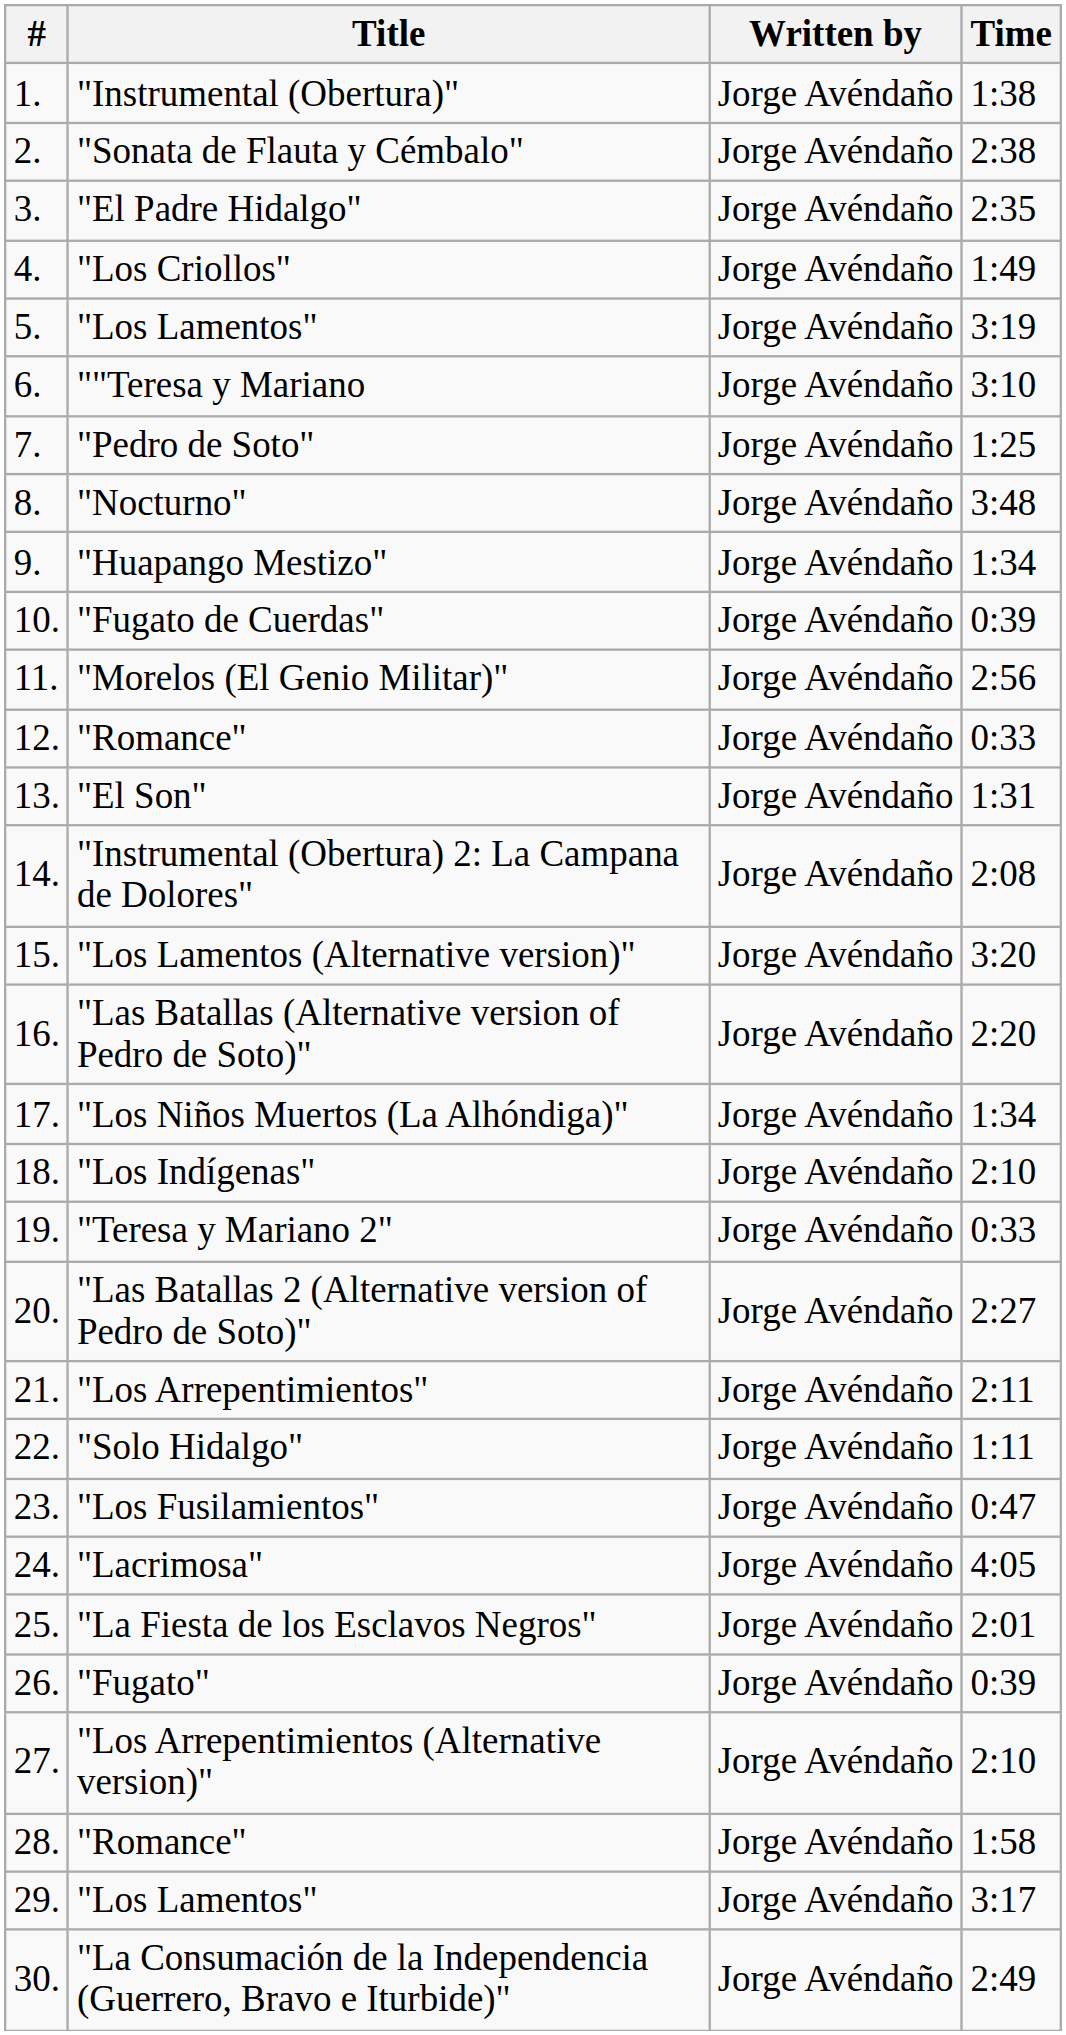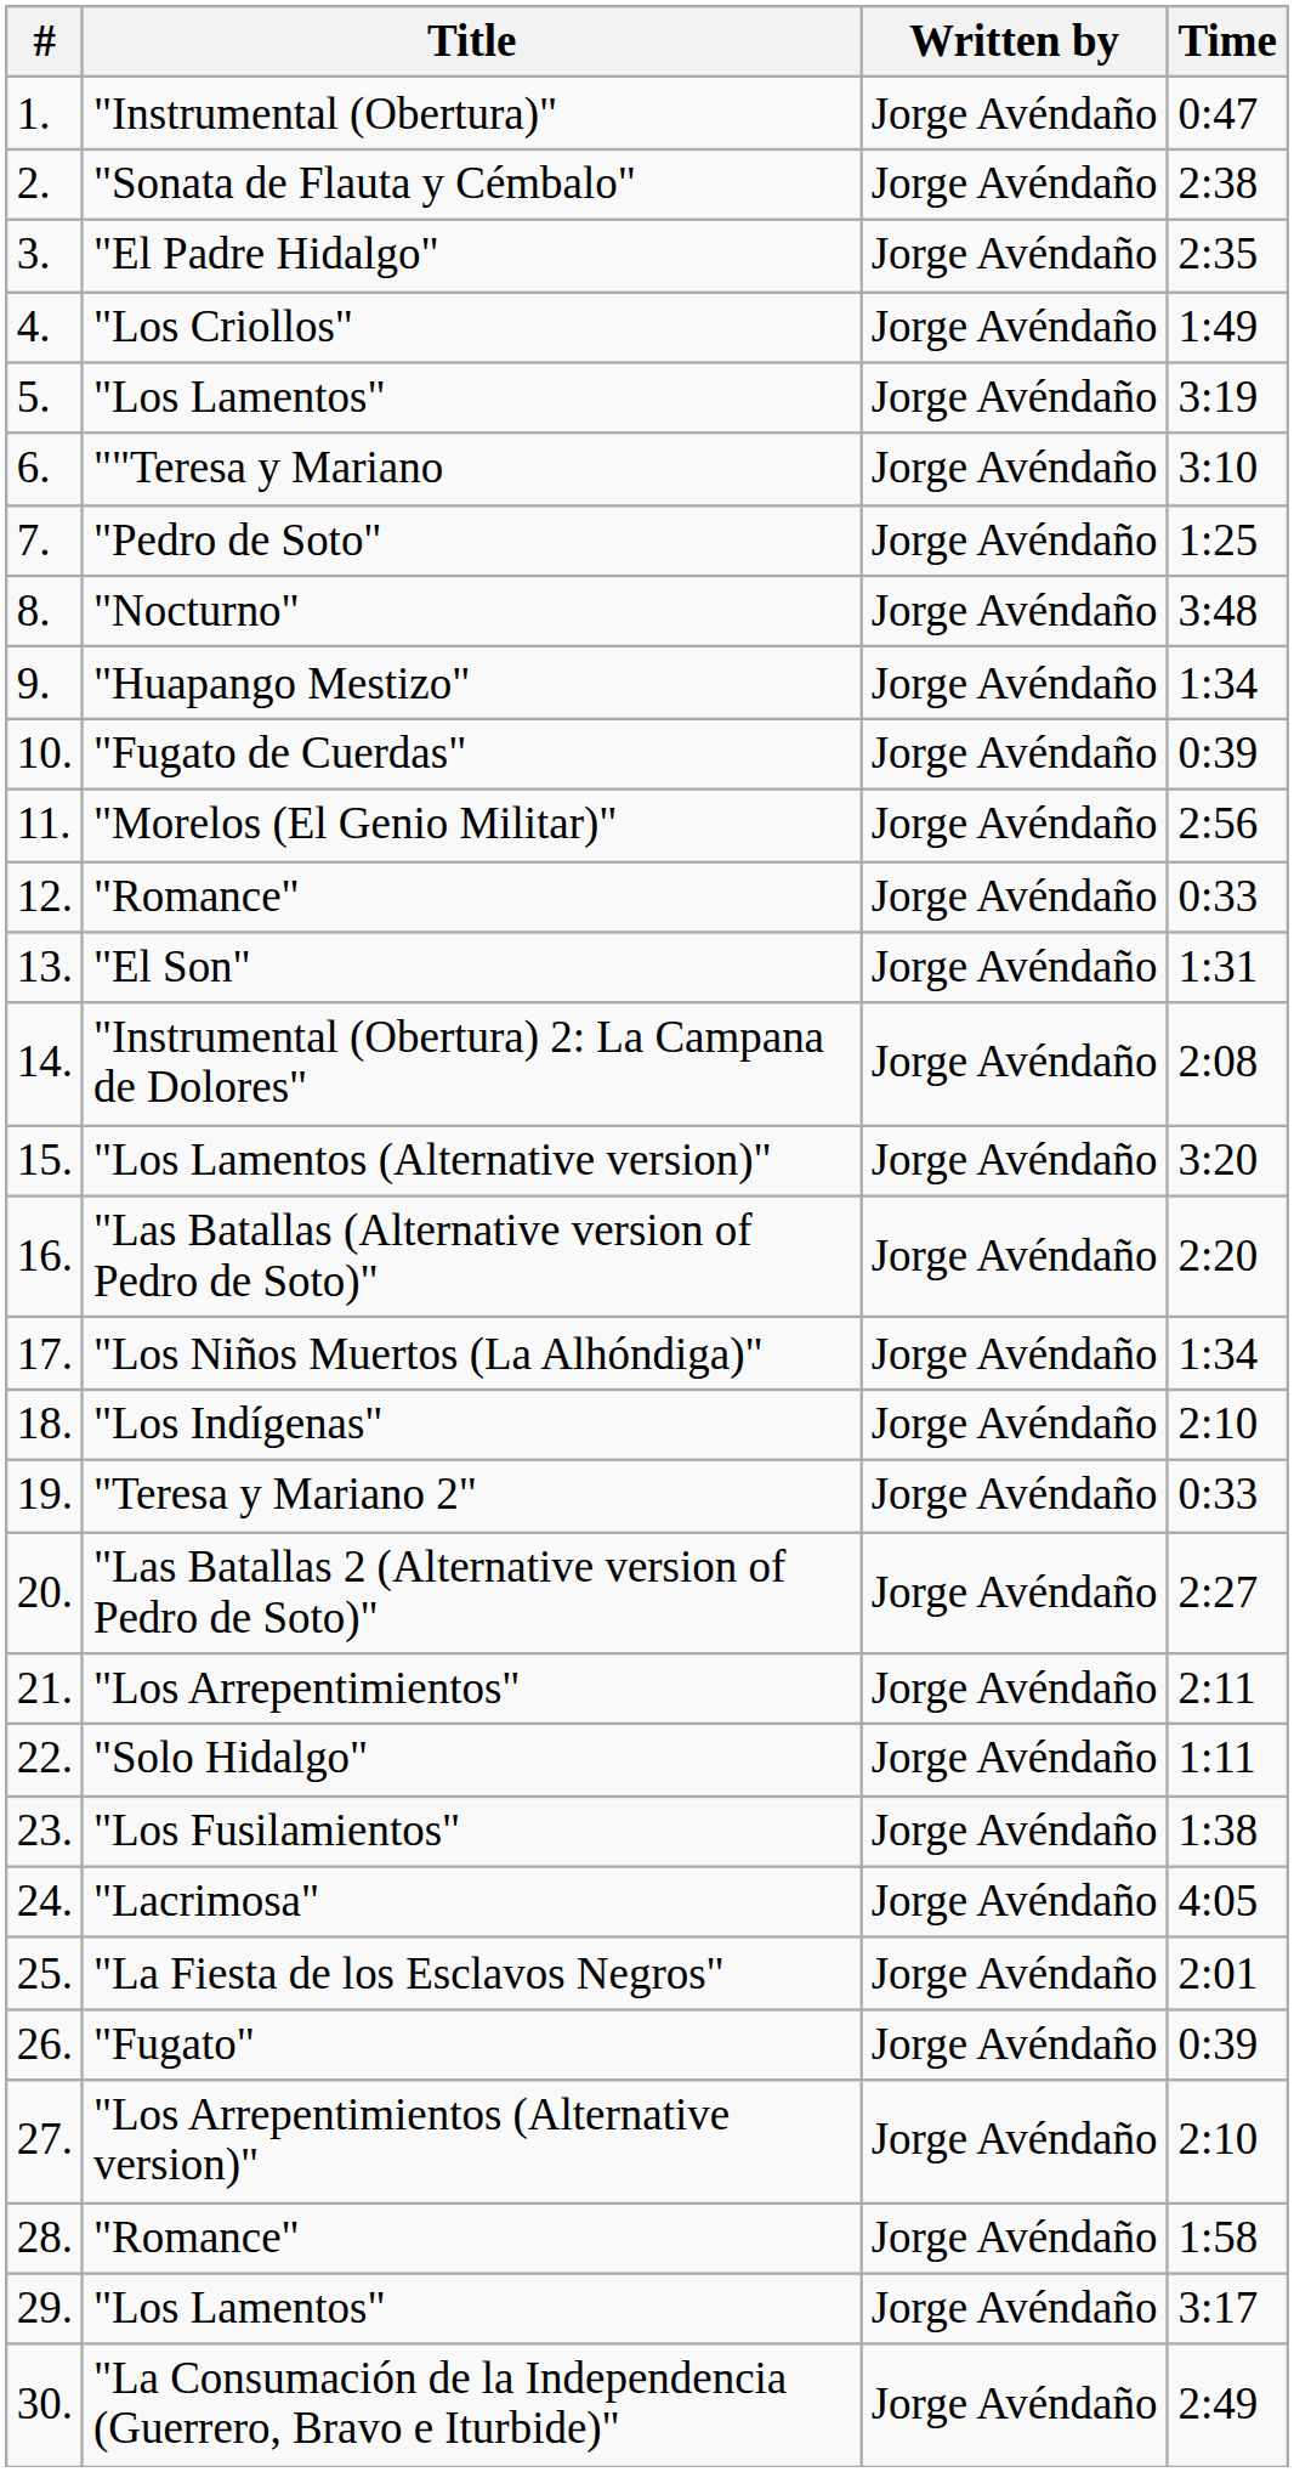"Instrumental (Obertura)" | Time: 1:38 -> 0:47
"Los Fusilamientos" | Time: 0:47 -> 1:38
